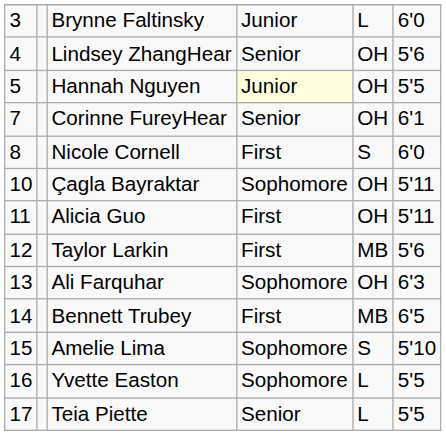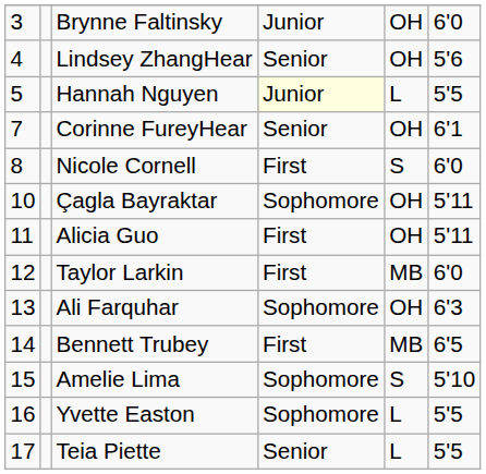Brynne Faltinsky | column 5: L -> OH
Hannah Nguyen | column 5: OH -> L
Taylor Larkin | column 6: 5'6 -> 6'0
